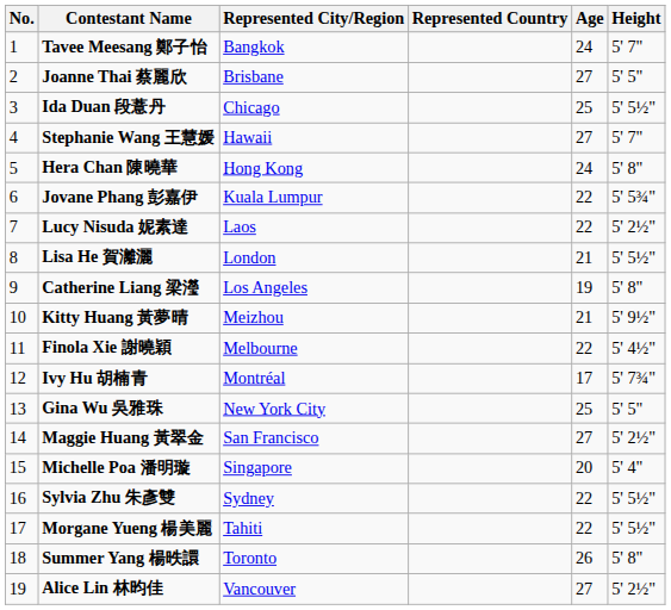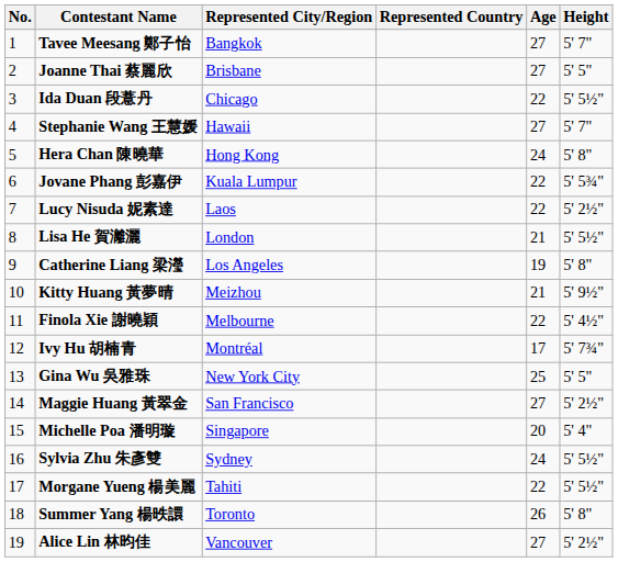Tavee Meesang 鄭子怡 | Age: 24 -> 27
Ida Duan 段薏丹 | Age: 25 -> 22
Sylvia Zhu 朱彥雙 | Age: 22 -> 24
